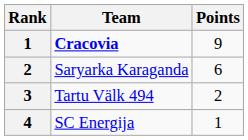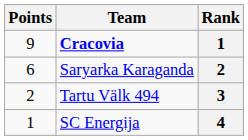columns swapped: Rank <-> Points
